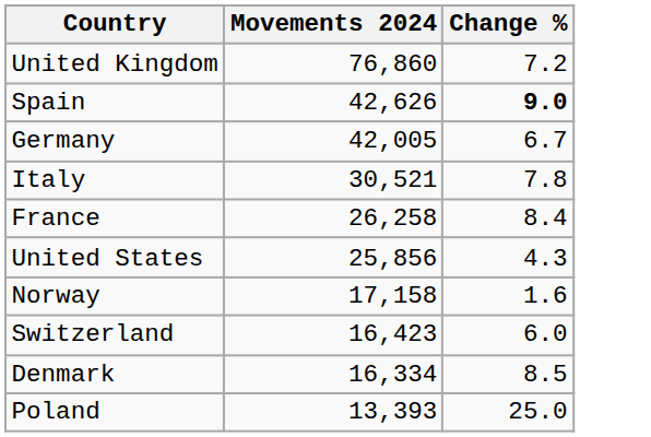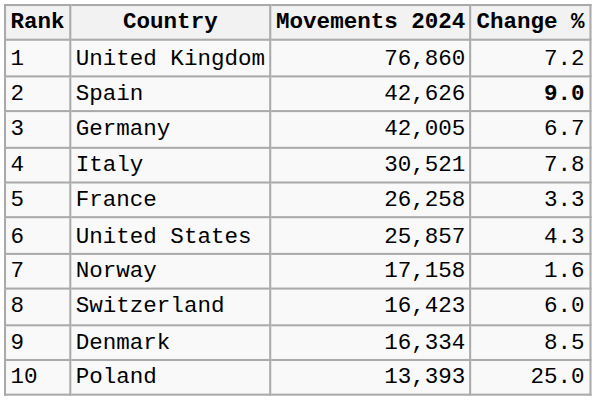+ column: Rank | 1 | 2 | 3 | 4 | 5 | 6 | 7 | 8 | 9 | 10
France | Change %: 8.4 -> 3.3
United States | Movements 2024: 25,856 -> 25,857
